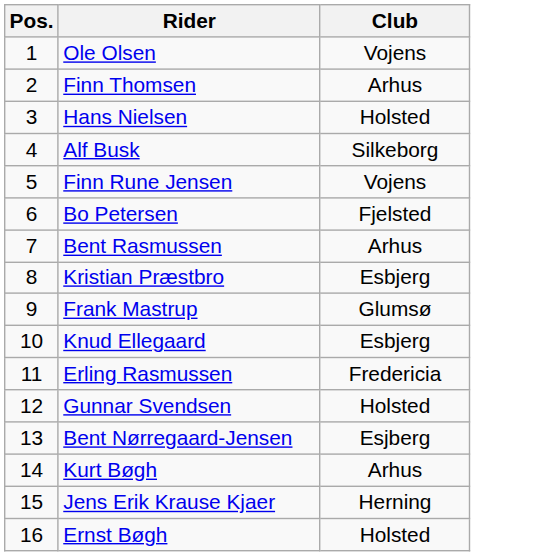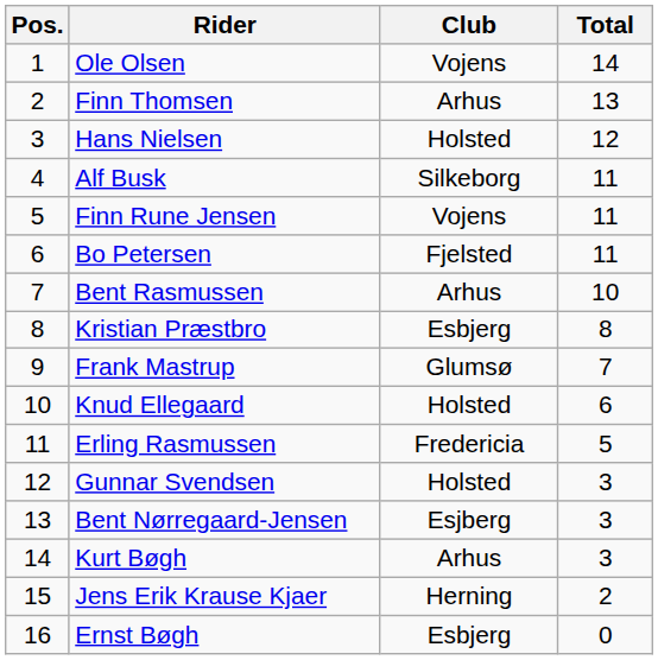+ column: Total | 14 | 13 | 12 | 11 | 11 | 11 | 10 | 8 | 7 | 6 | 5 | 3 | 3 | 3 | 2 | 0
Knud Ellegaard | Club: Esbjerg -> Holsted
Ernst Bøgh | Club: Holsted -> Esbjerg
